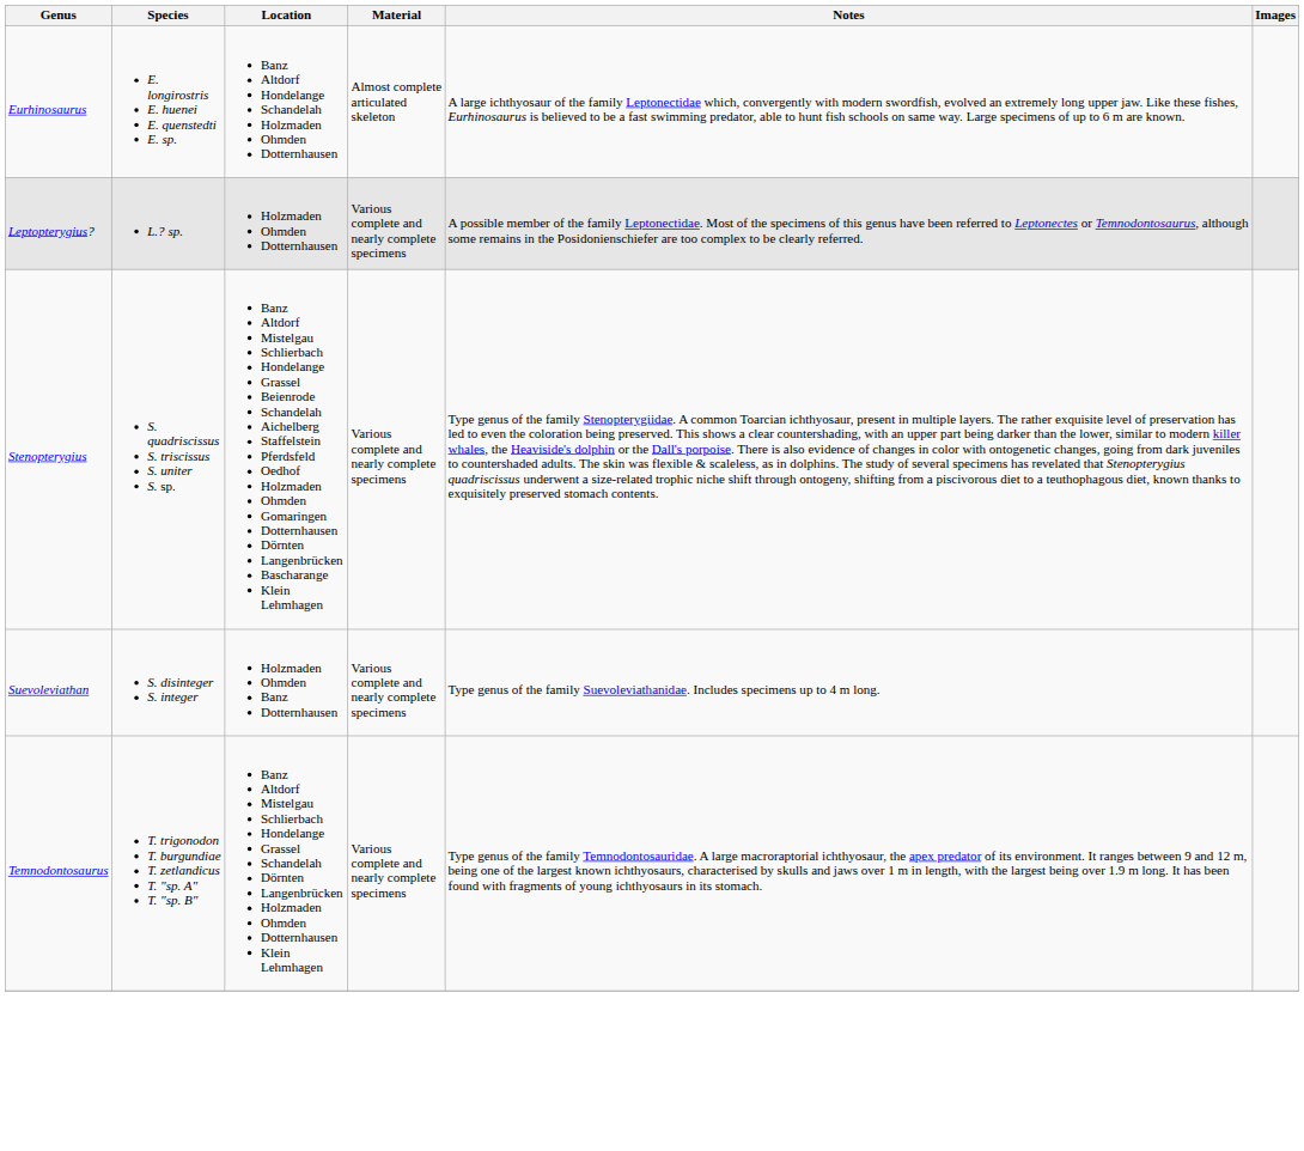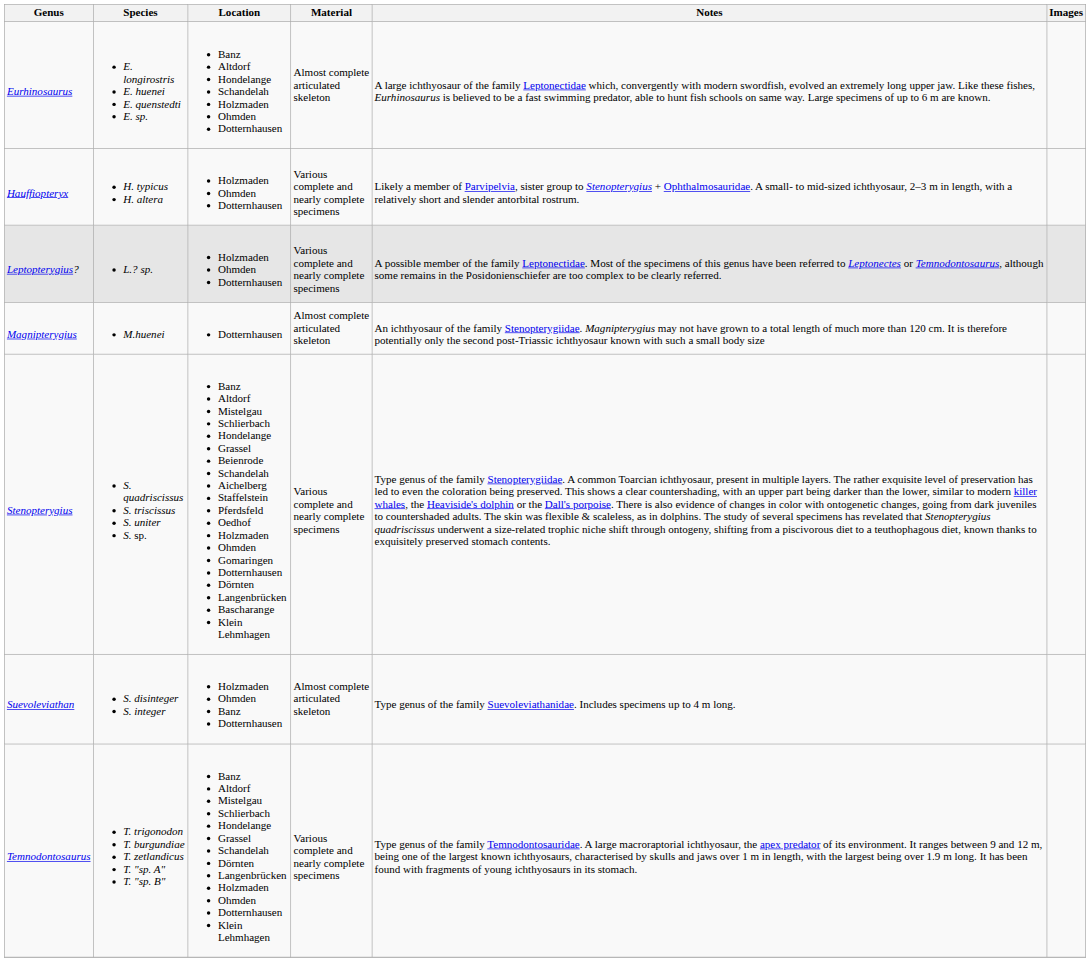+ row: Hauffiopteryx | H. typicus H. altera | Holzmaden Ohmden Dotternhausen | Various complete and nearly complete specimens | Likely a member of Parvipelvia, sister group to Stenopterygius + Ophthalmosauridae. A small- to mid-sized ichthyosaur, 2–3 m in length, with a relatively short and slender antorbital rostrum.
+ row: Magnipterygius | M.huenei | Dotternhausen | Almost complete articulated skeleton | An ichthyosaur of the family Stenopterygiidae. Magnipterygius may not have grown to a total length of much more than 120 cm. It is therefore potentially only the second post-Triassic ichthyosaur known with such a small body size
Suevoleviathan | Material: Various complete and nearly complete specimens -> Almost complete articulated skeleton
